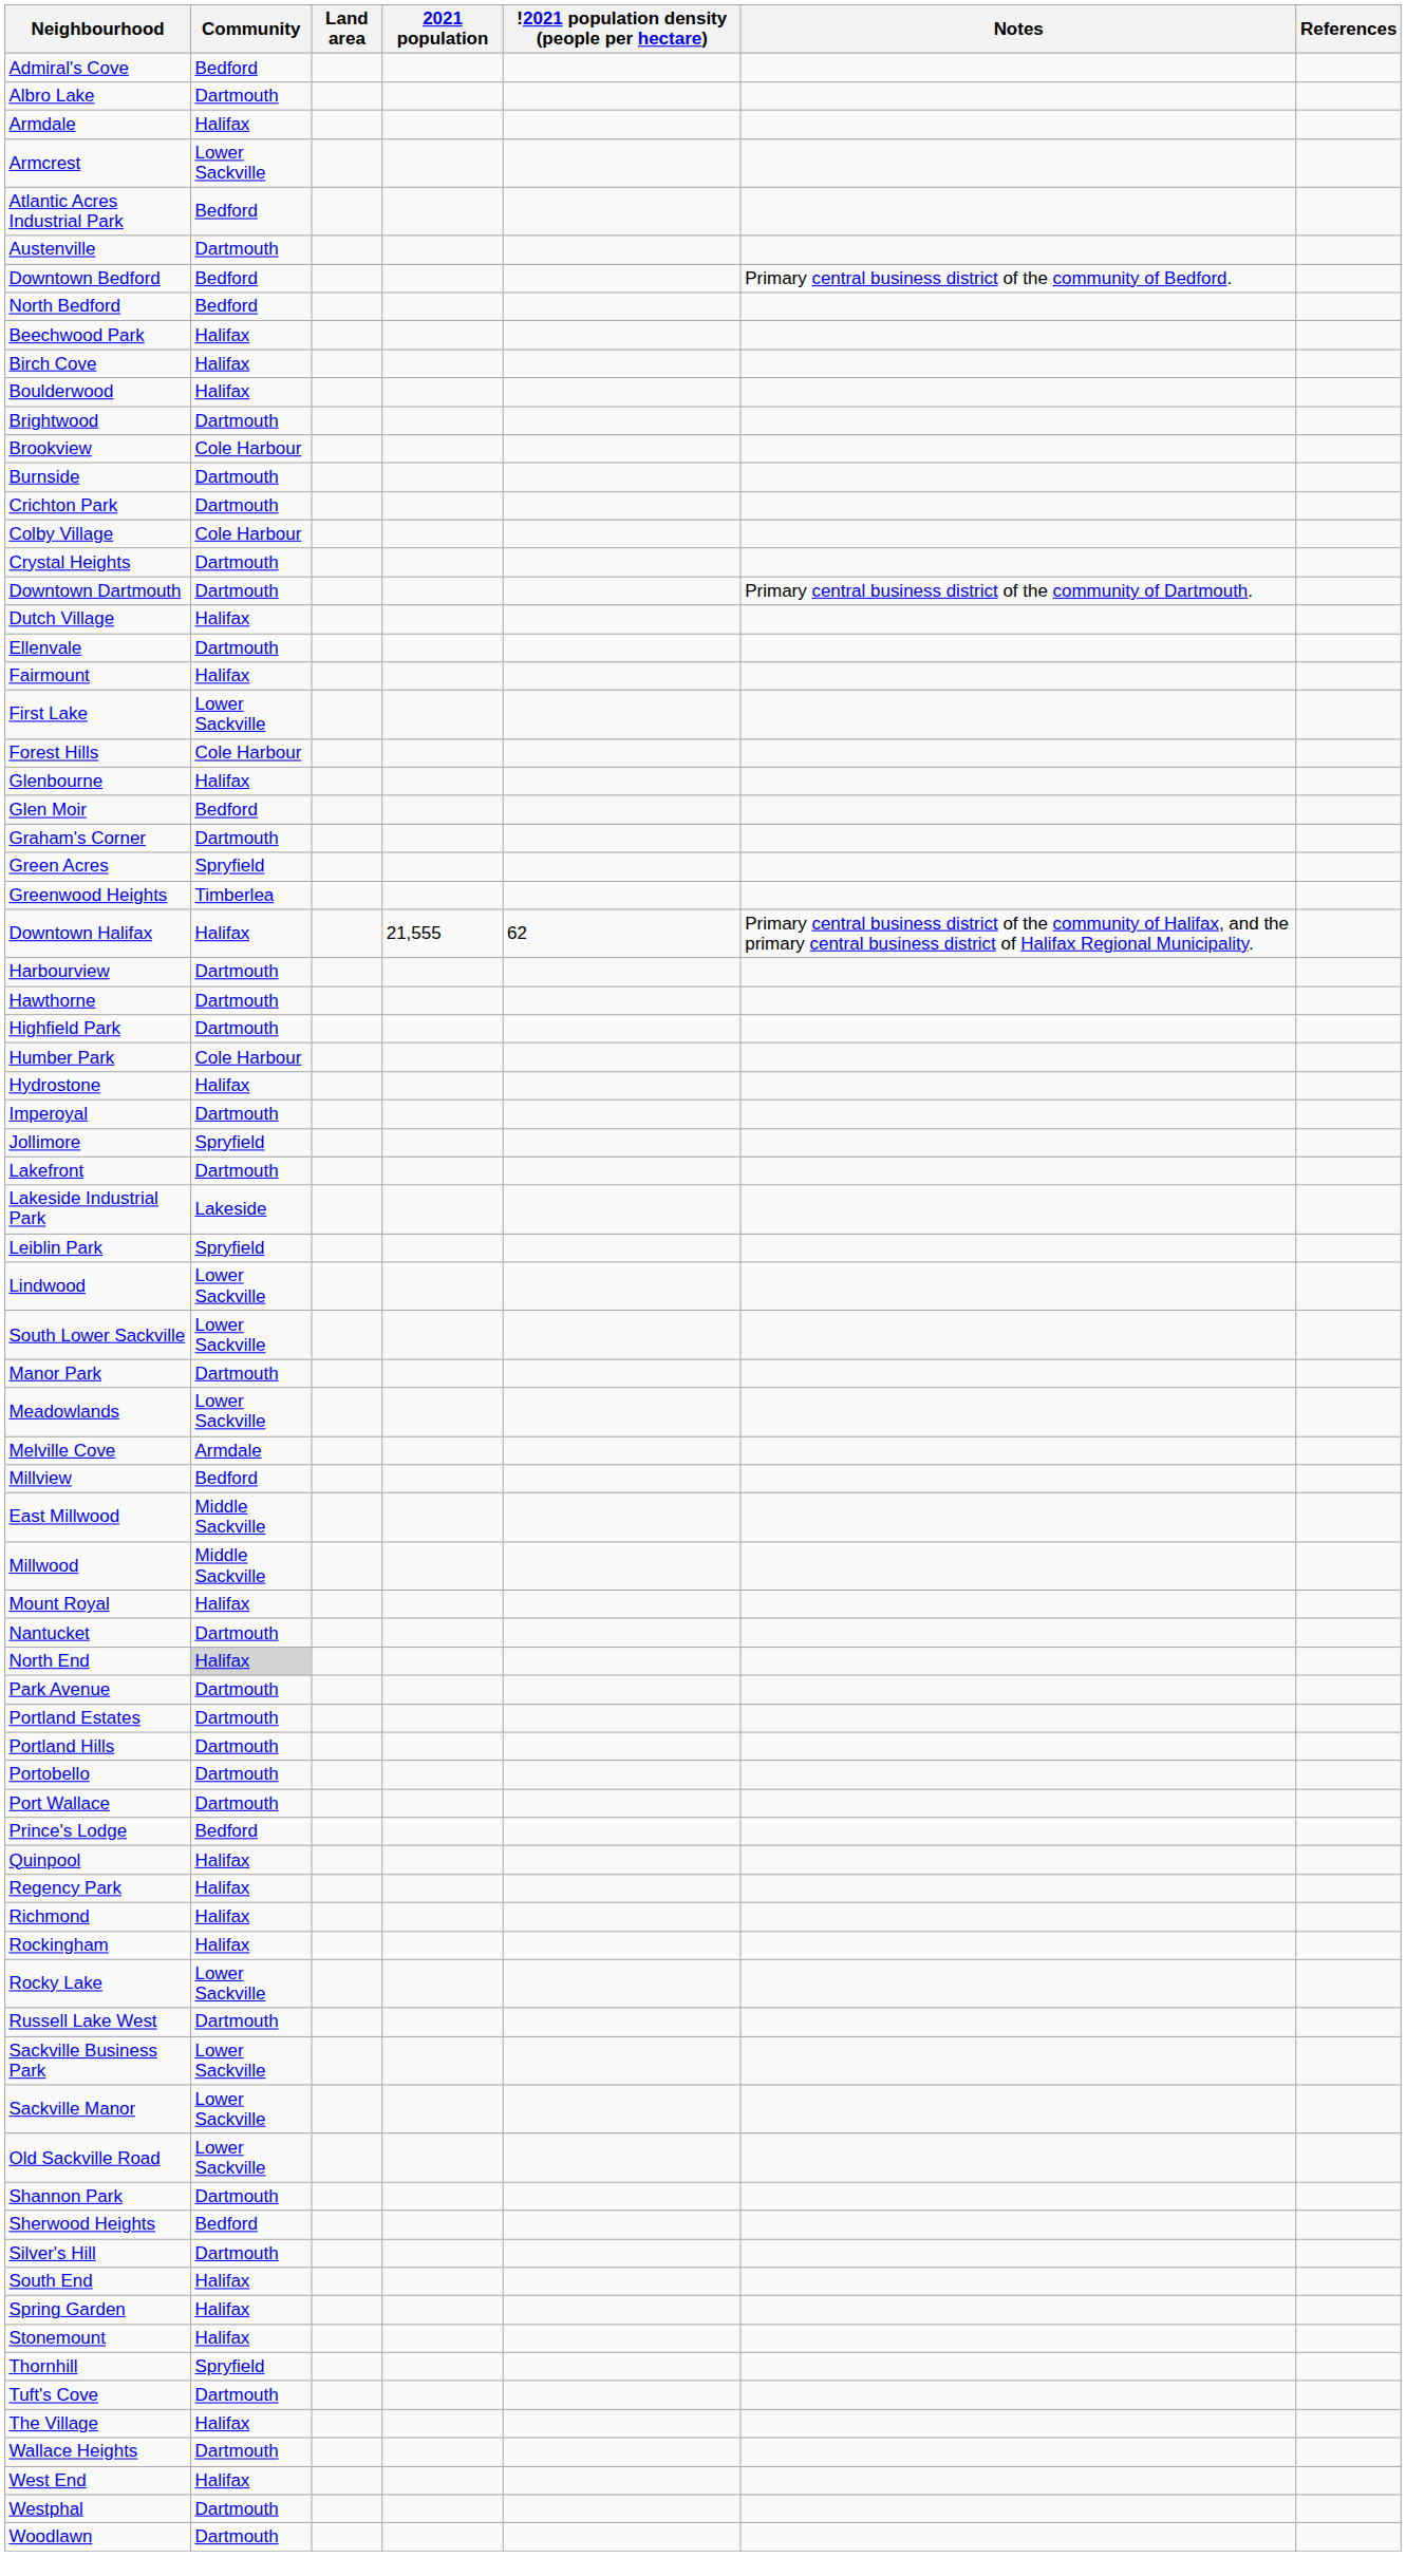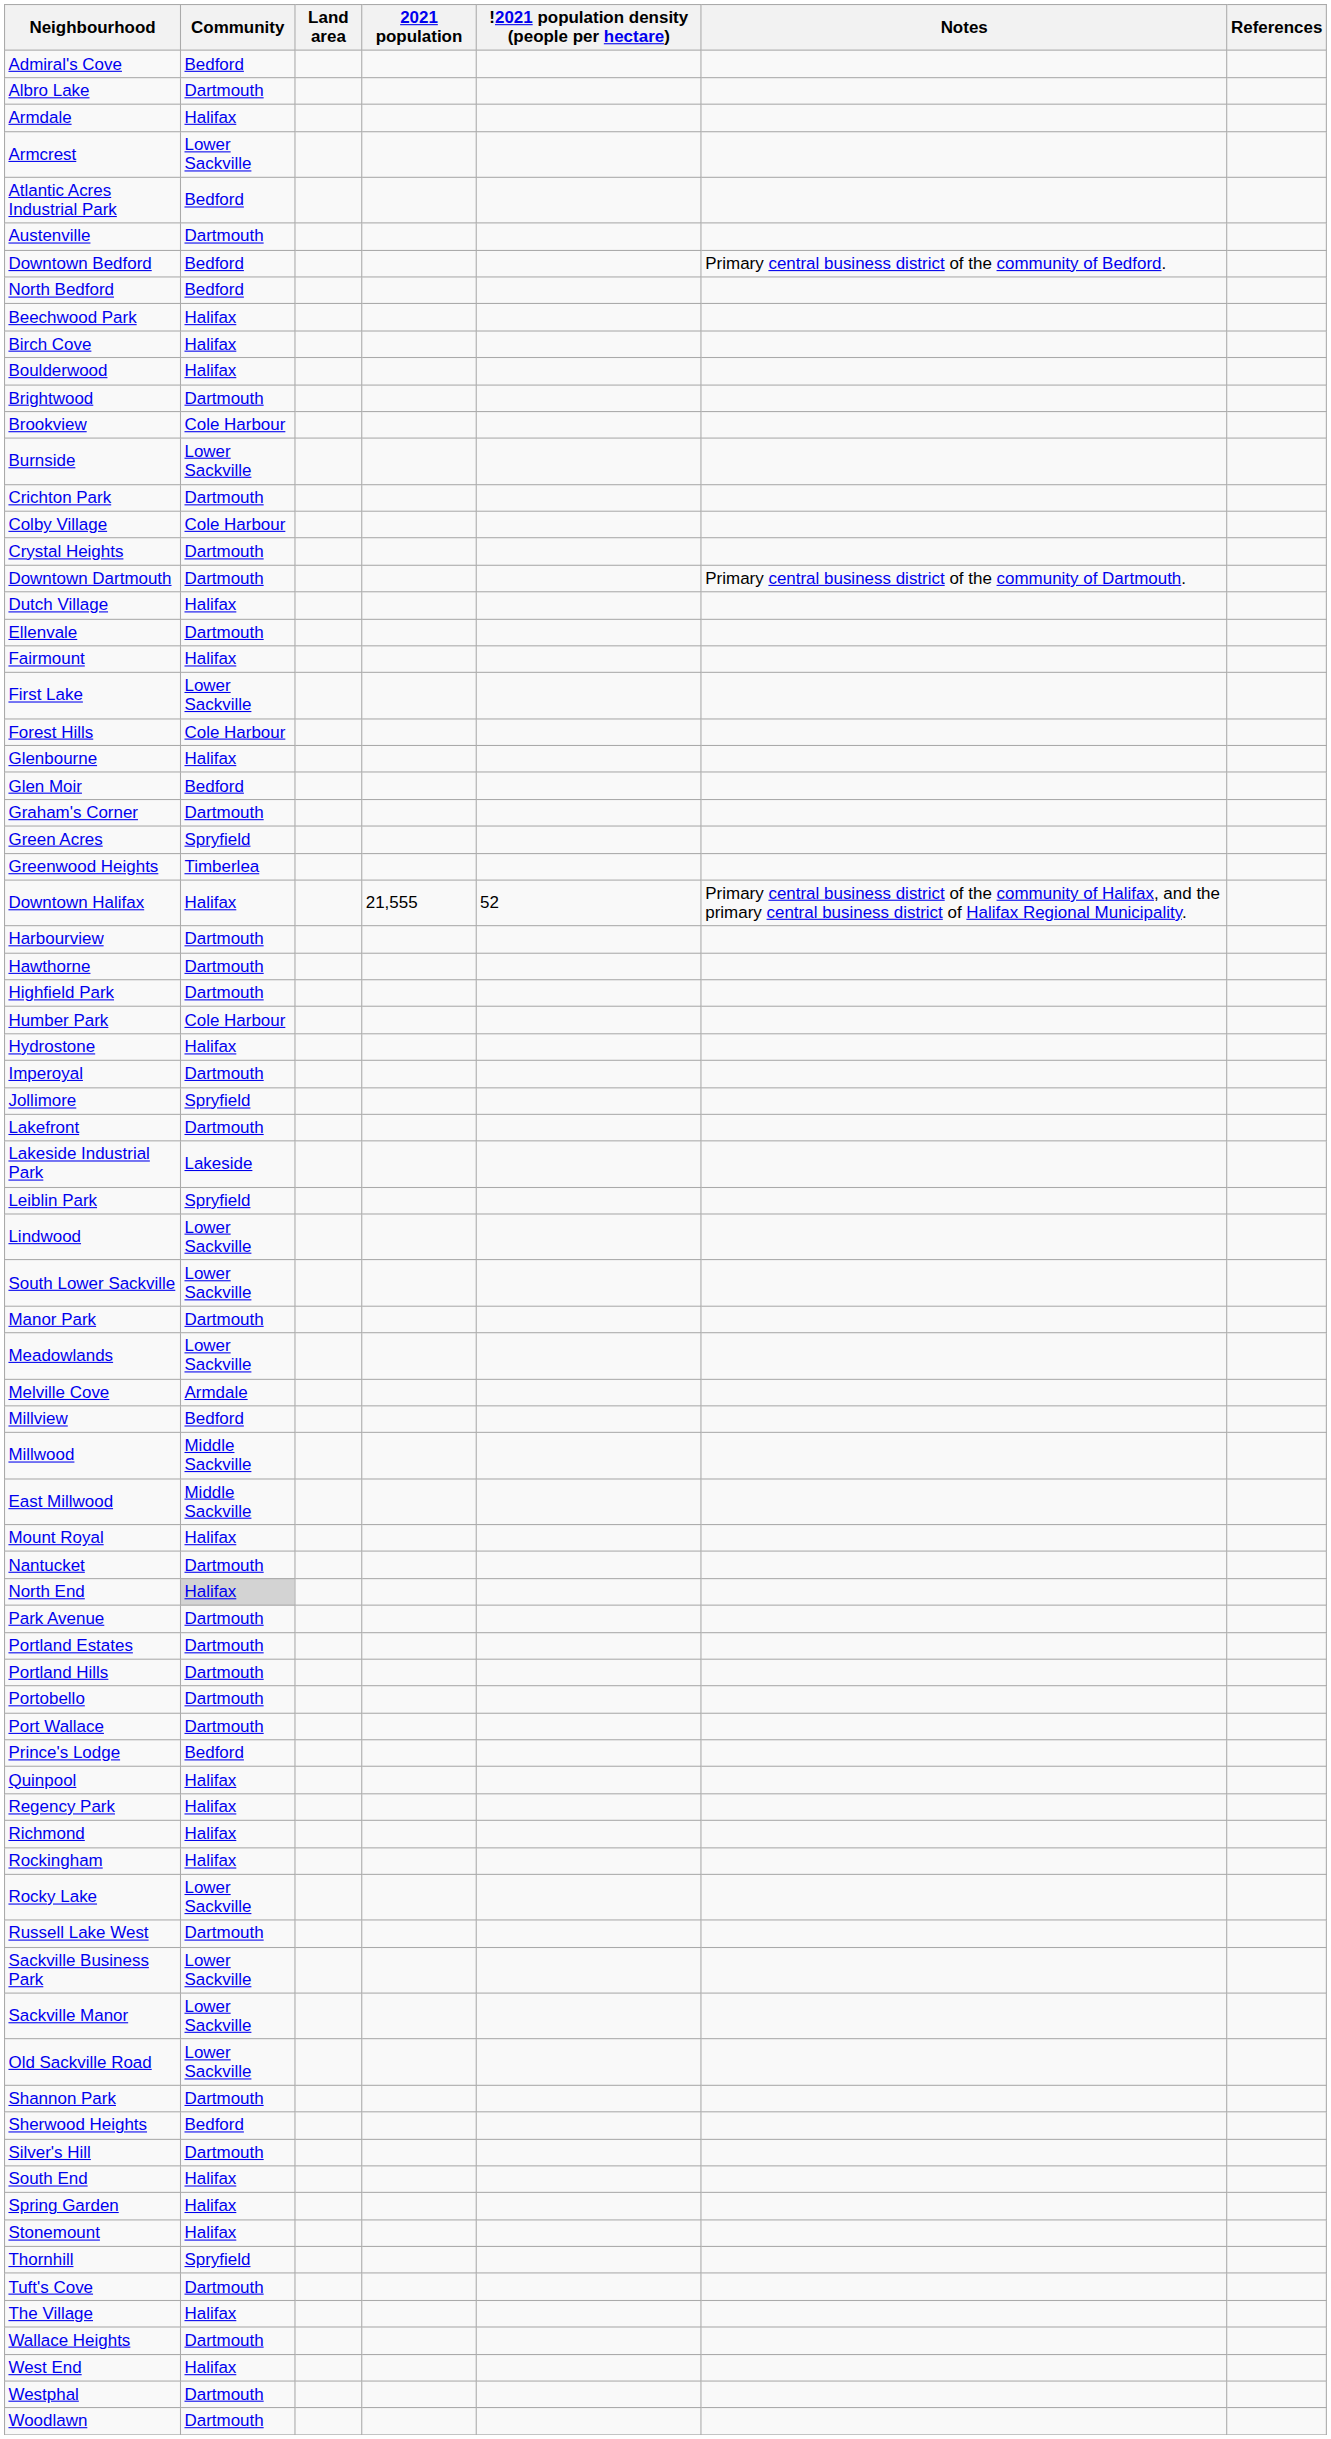Burnside | Community: Dartmouth -> Lower Sackville
Downtown Halifax | !2021 population density (people per hectare): 62 -> 52
rows swapped: East Millwood <-> Millwood
